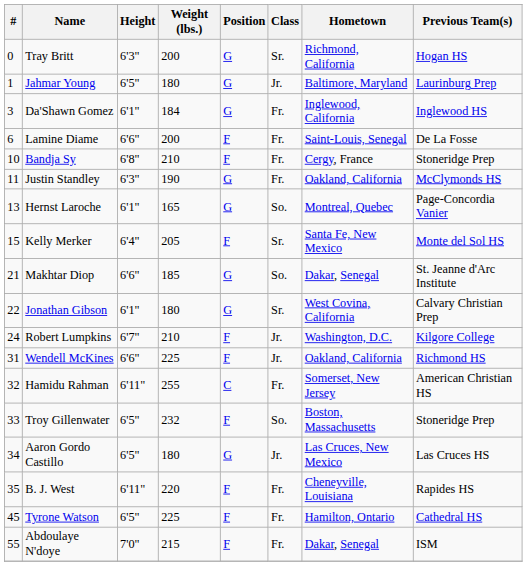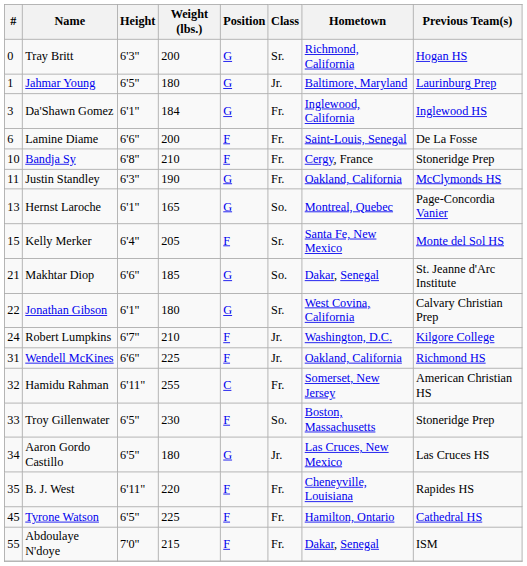Troy Gillenwater | Weight (lbs.): 232 -> 230
